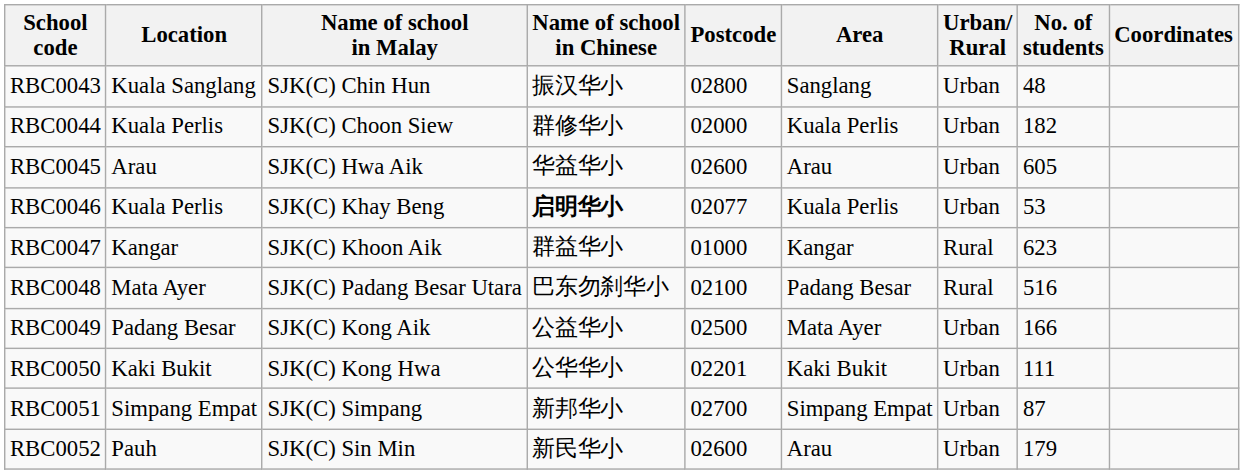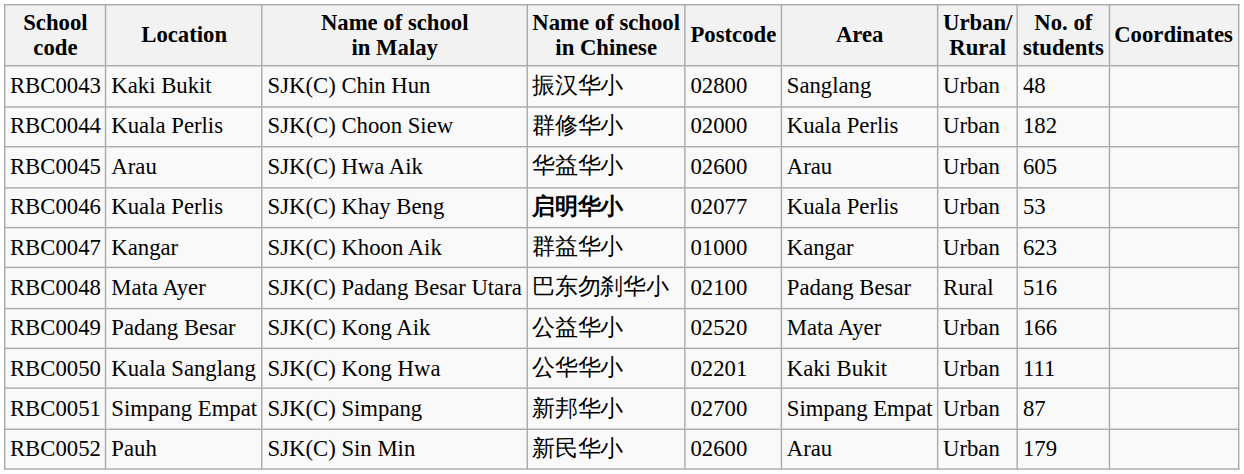RBC0043 | Location: Kuala Sanglang -> Kaki Bukit
RBC0047 | Urban/ Rural: Rural -> Urban
RBC0049 | Postcode: 02500 -> 02520
RBC0050 | Location: Kaki Bukit -> Kuala Sanglang
